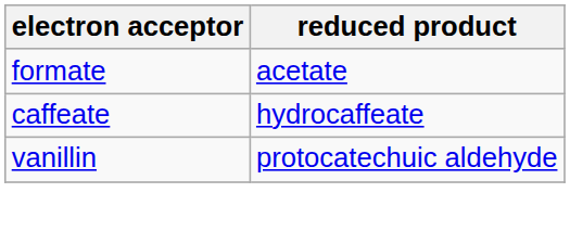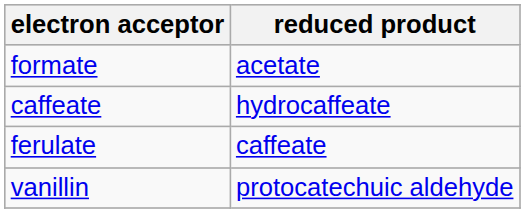+ row: ferulate | caffeate
